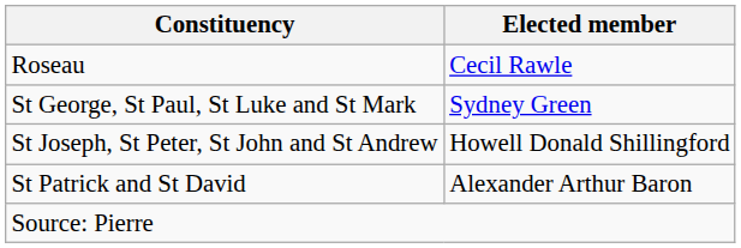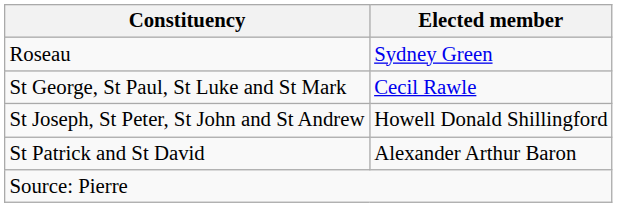Roseau | Elected member: Cecil Rawle -> Sydney Green
St George, St Paul, St Luke and St Mark | Elected member: Sydney Green -> Cecil Rawle
